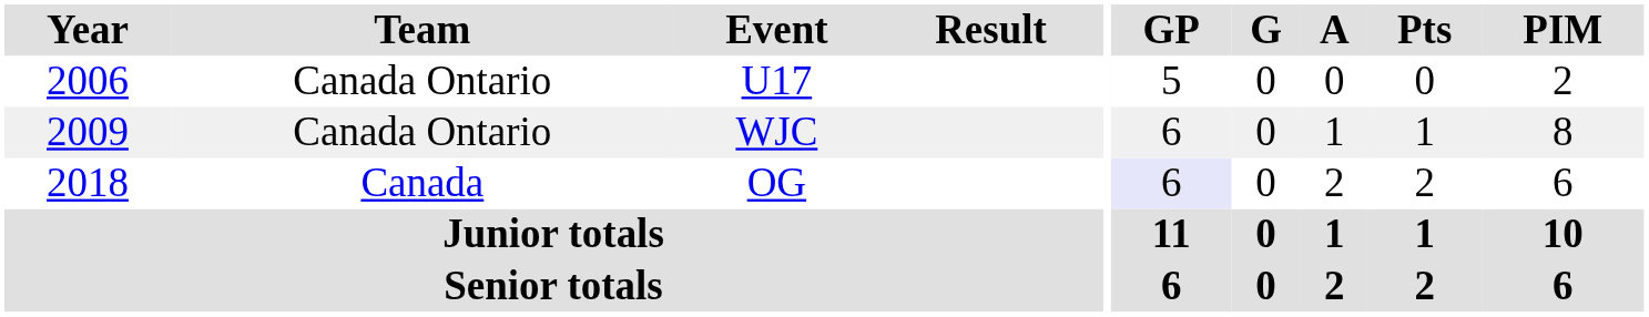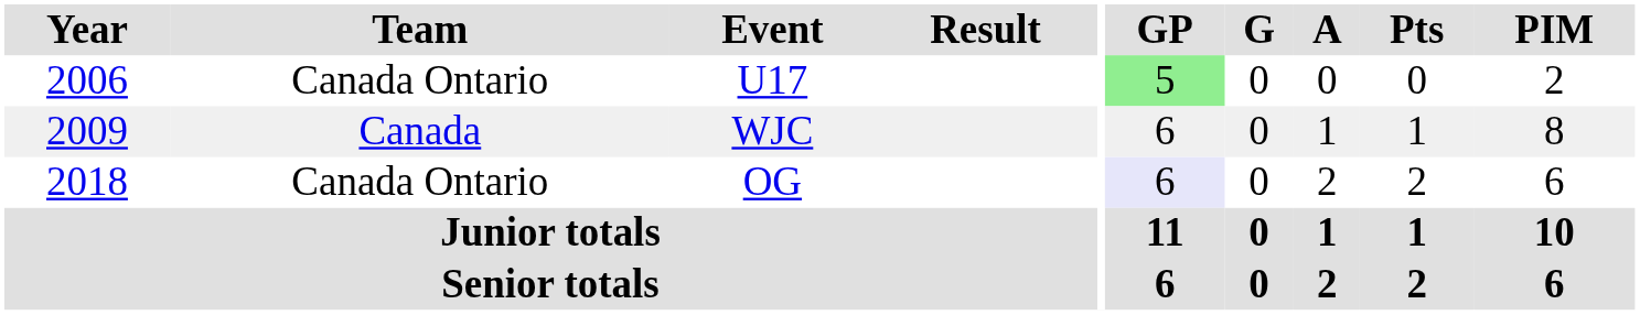U17 | GP: no background -> lightgreen background
WJC | Team: Canada Ontario -> Canada
OG | Team: Canada -> Canada Ontario
